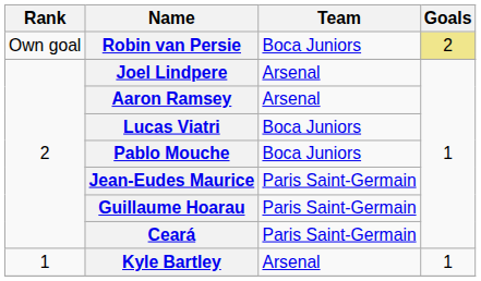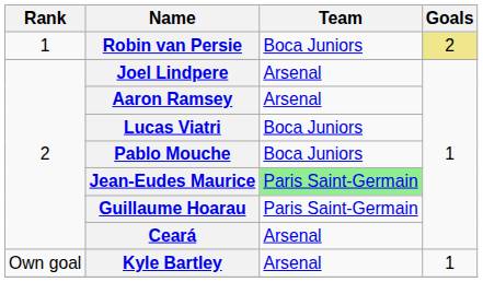Robin van Persie | Rank: Own goal -> 1
Jean-Eudes Maurice | Team: no background -> lightgreen background
Ceará | Team: Paris Saint-Germain -> Arsenal
Kyle Bartley | Rank: 1 -> Own goal
